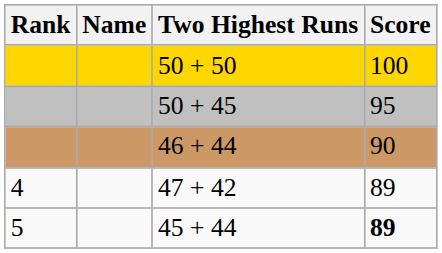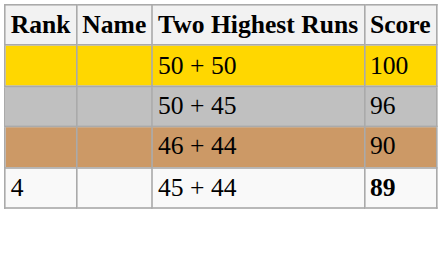50 + 45 | Score: 95 -> 96
- row: 4 | 47 + 42 | 89
45 + 44 | Rank: 5 -> 4
